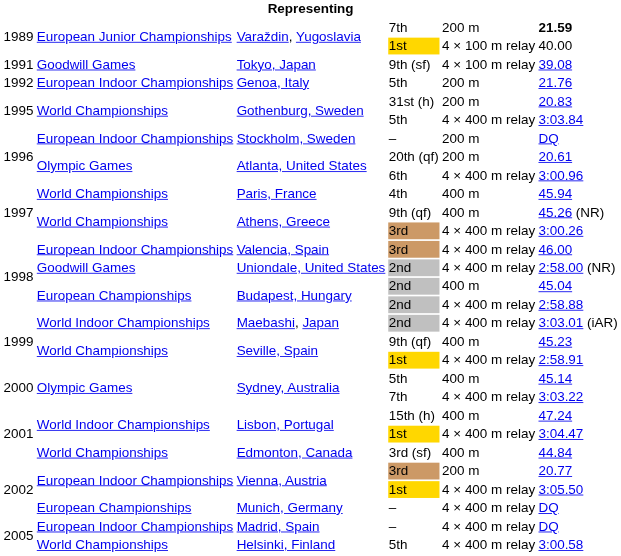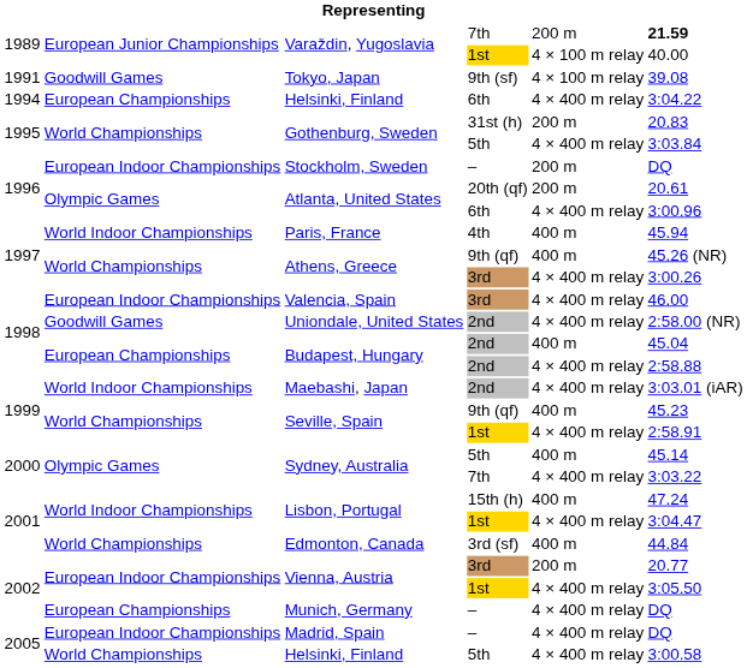- row: 1992 | European Indoor Championships | Genoa, Italy | 5th | 200 m | 21.76
+ row: 1994 | European Championships | Helsinki, Finland | 6th | 4 × 400 m relay | 3:04.22
Paris, France | column 2: World Championships -> World Indoor Championships
